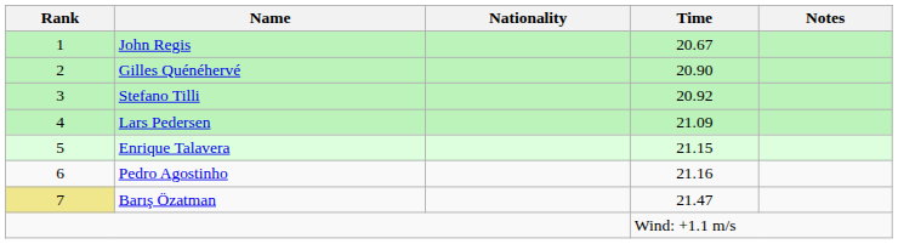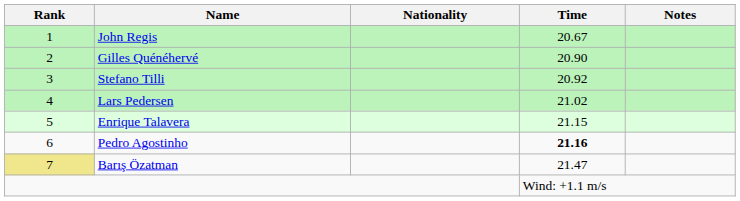Lars Pedersen | Time: 21.09 -> 21.02
Pedro Agostinho | Time: normal -> bold
